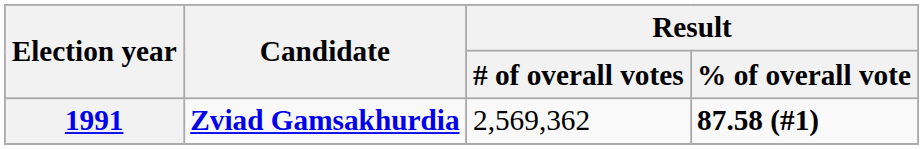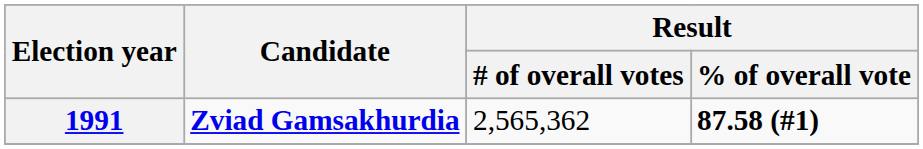1991 | Result / # of overall votes: 2,569,362 -> 2,565,362
